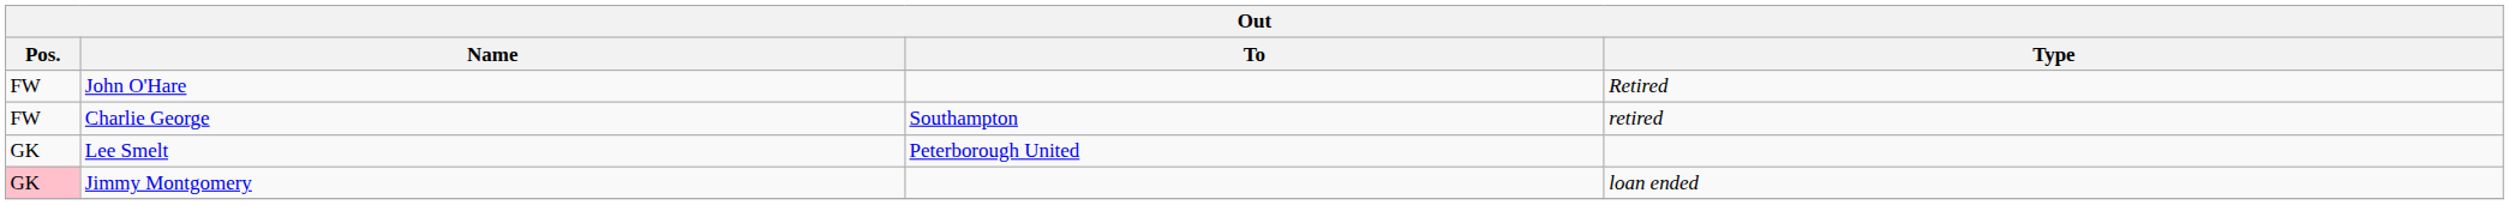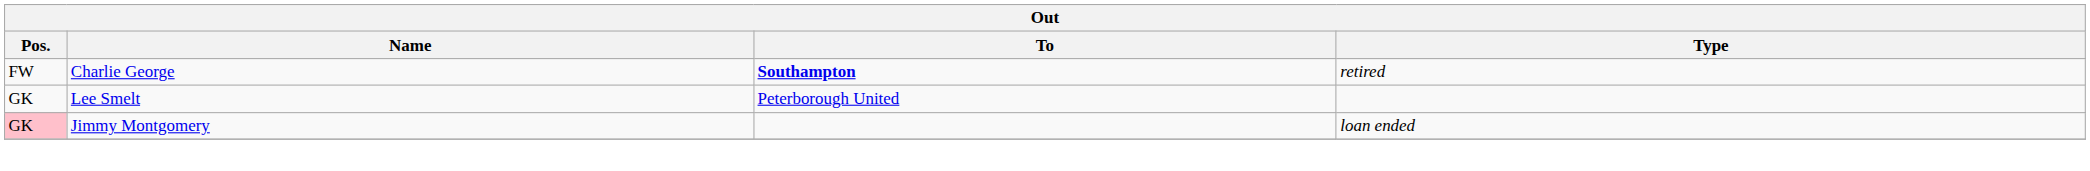- row: FW | John O'Hare | Retired
Charlie George | To: normal -> bold
